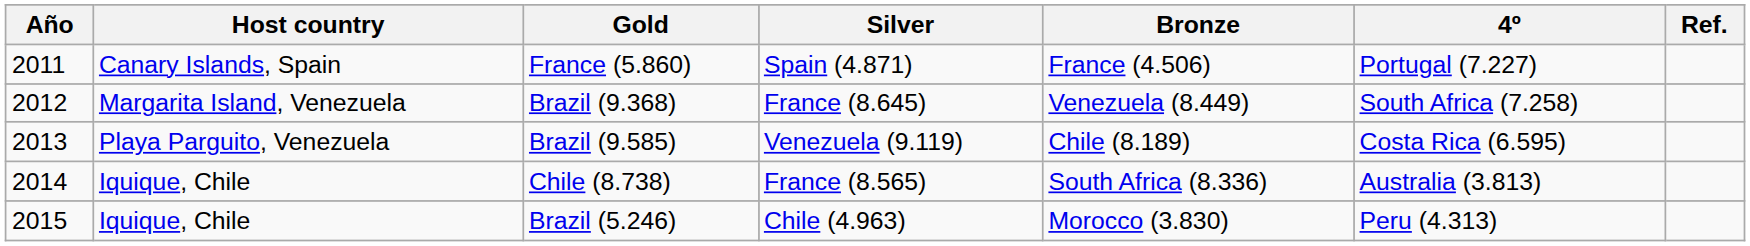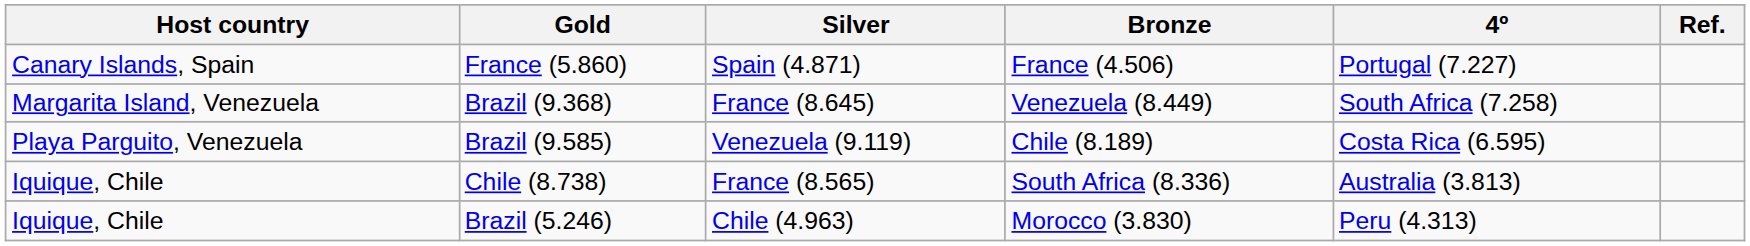- column: Año | 2011 | 2012 | 2013 | 2014 | 2015
